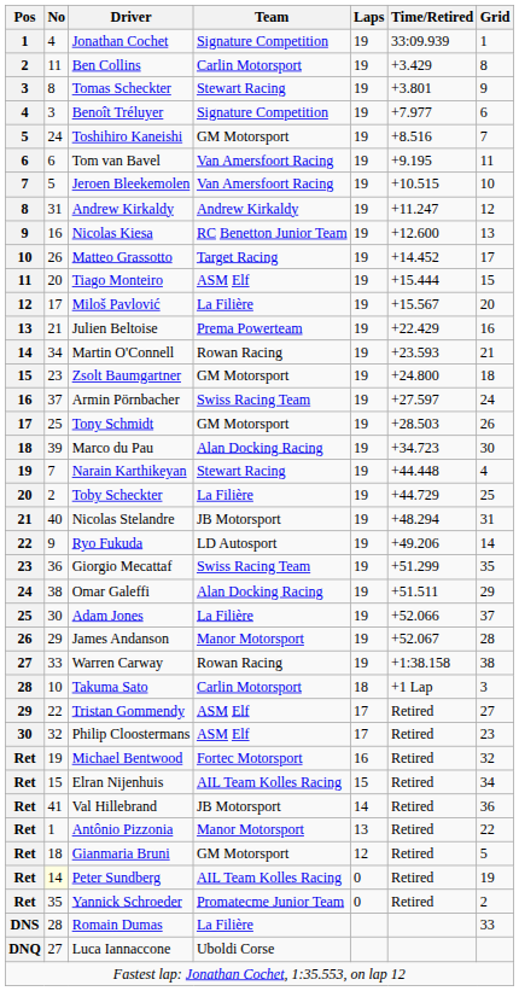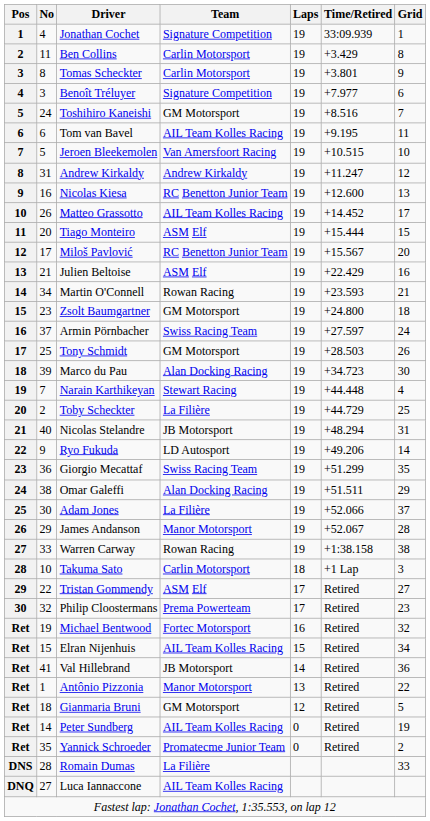Tomas Scheckter | Team: Stewart Racing -> Carlin Motorsport
Tom van Bavel | Team: Van Amersfoort Racing -> AIL Team Kolles Racing
Matteo Grassotto | Team: Target Racing -> AIL Team Kolles Racing
Miloš Pavlović | Team: La Filière -> RC Benetton Junior Team
Julien Beltoise | Team: Prema Powerteam -> ASM Elf
Philip Cloostermans | Team: ASM Elf -> Prema Powerteam
Peter Sundberg | No: lightyellow background -> no background
Luca Iannaccone | Team: Uboldi Corse -> AIL Team Kolles Racing
